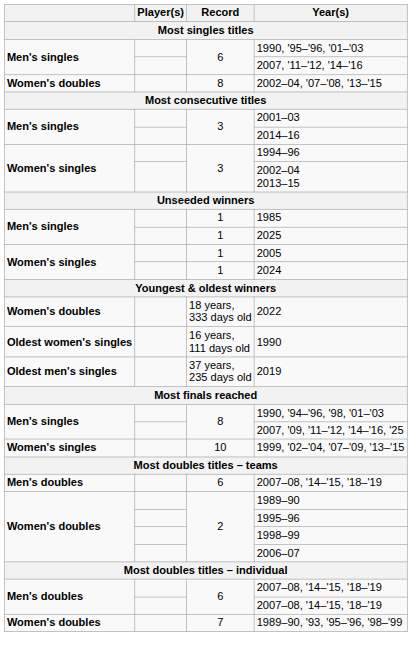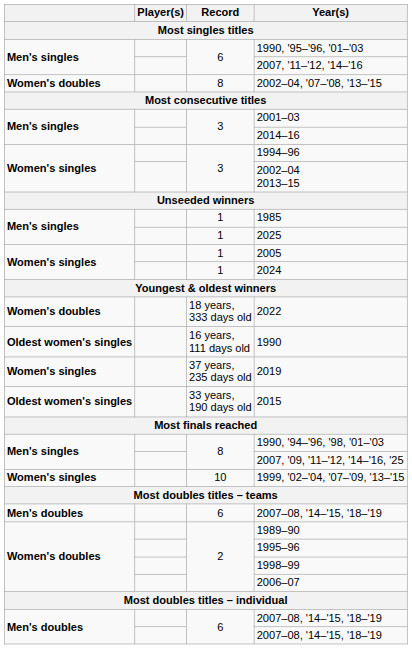2019 | column 1: Oldest men's singles -> Women's singles
+ row: Oldest women's singles | 33 years, 190 days old | 2015
- row: Women's doubles | 7 | 1989–90, '93, '95–'96, '98–'99
